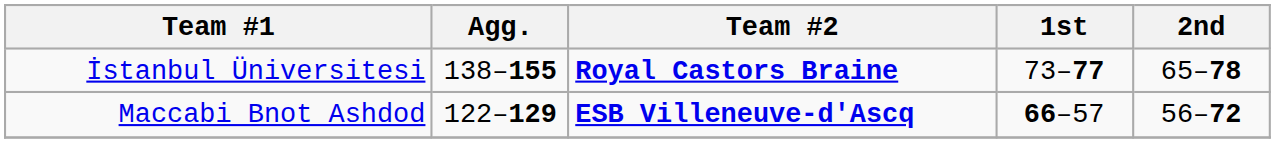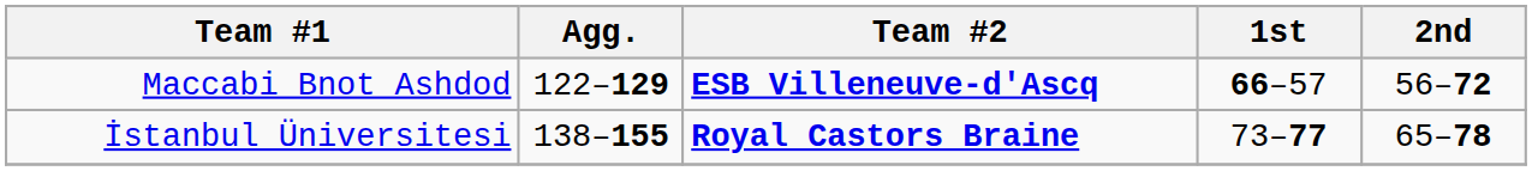rows swapped: İstanbul Üniversitesi <-> Maccabi Bnot Ashdod
